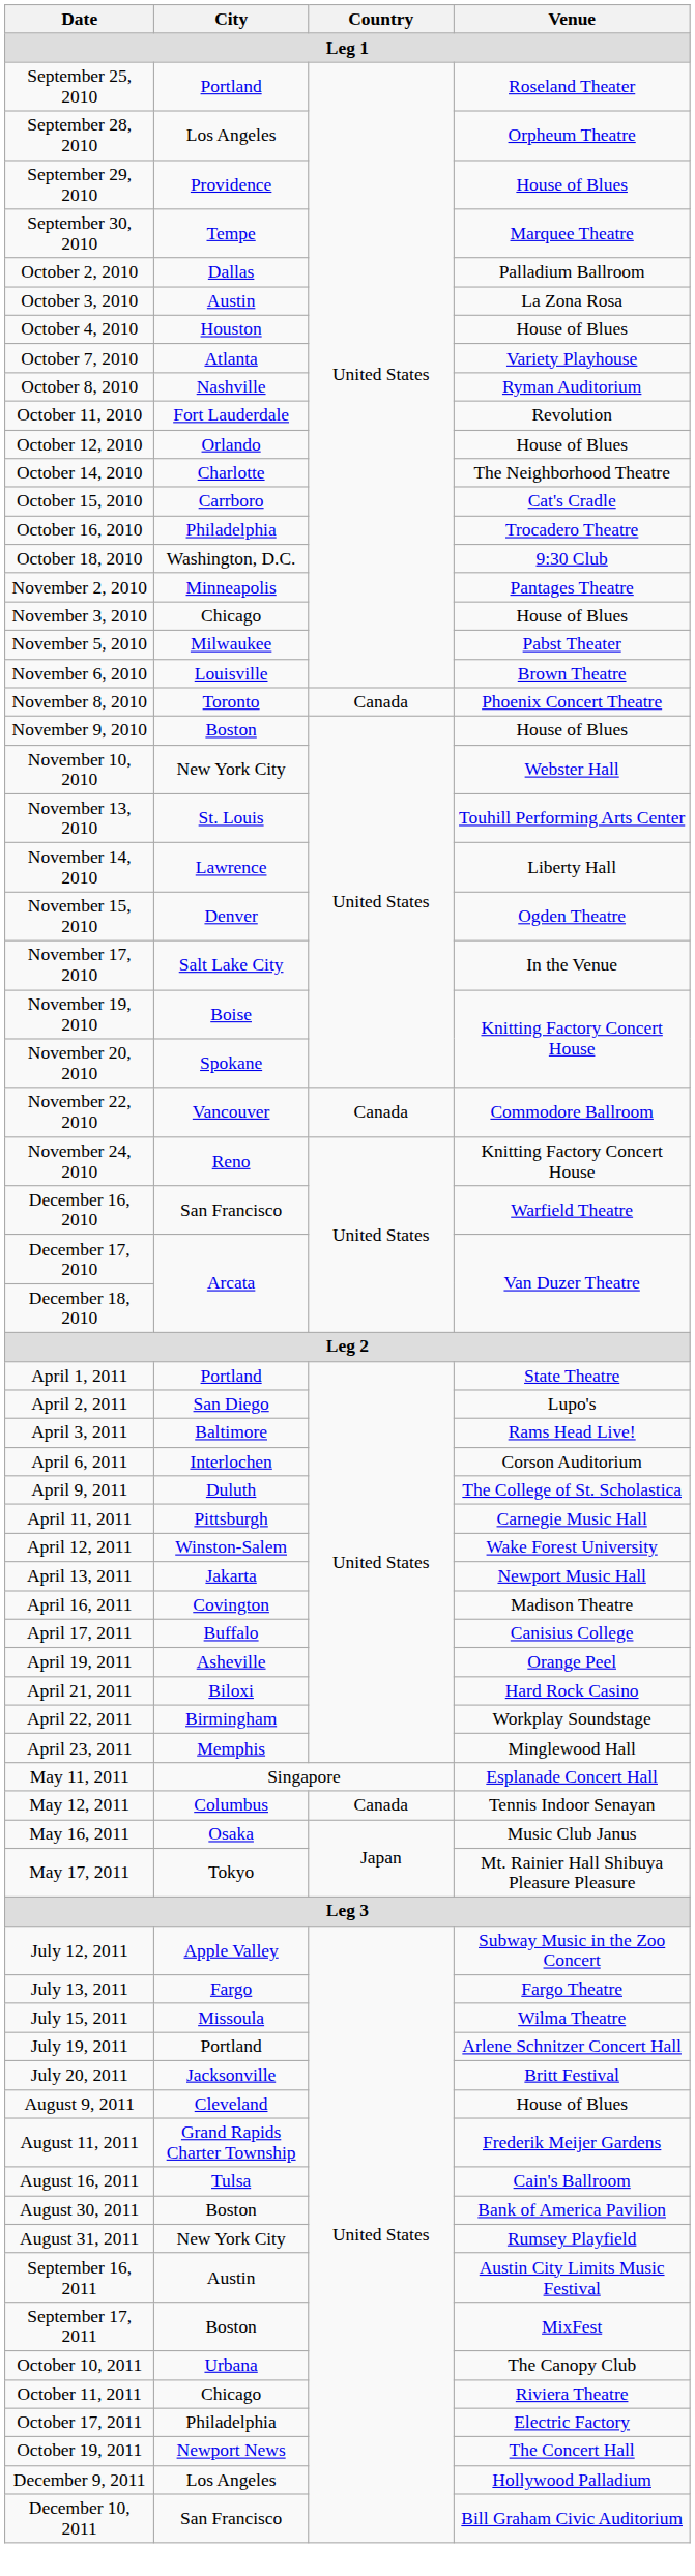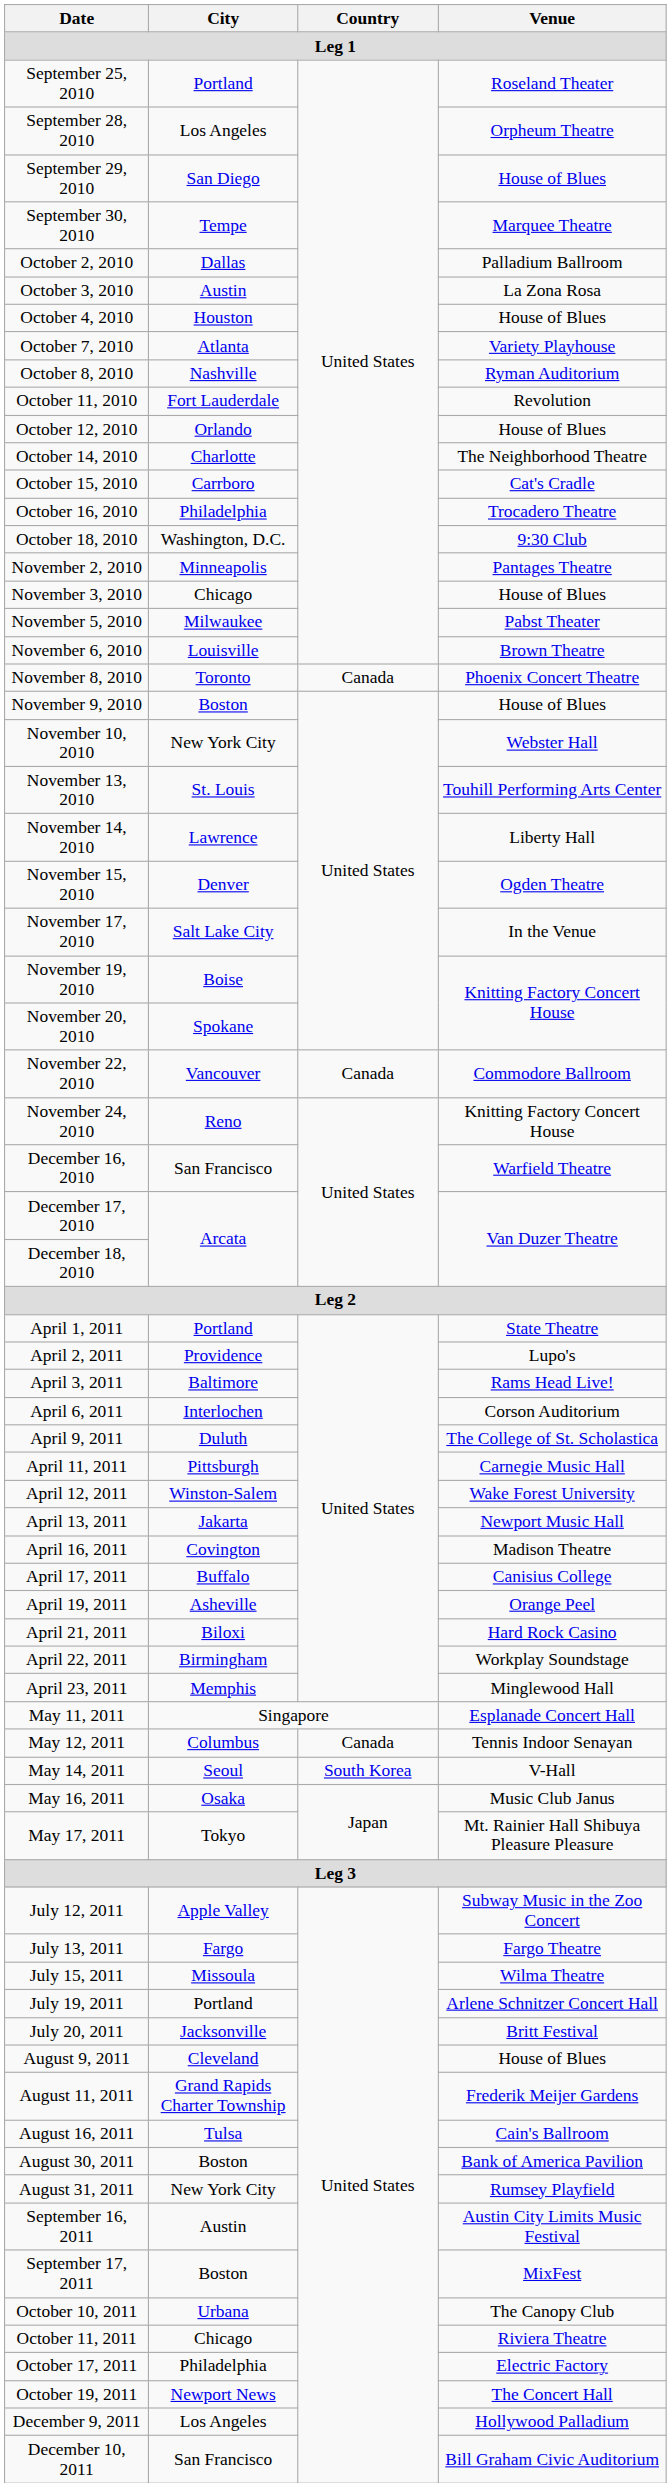September 29, 2010 | City: Providence -> San Diego
April 2, 2011 | City: San Diego -> Providence
+ row: May 14, 2011 | Seoul | South Korea | V-Hall
